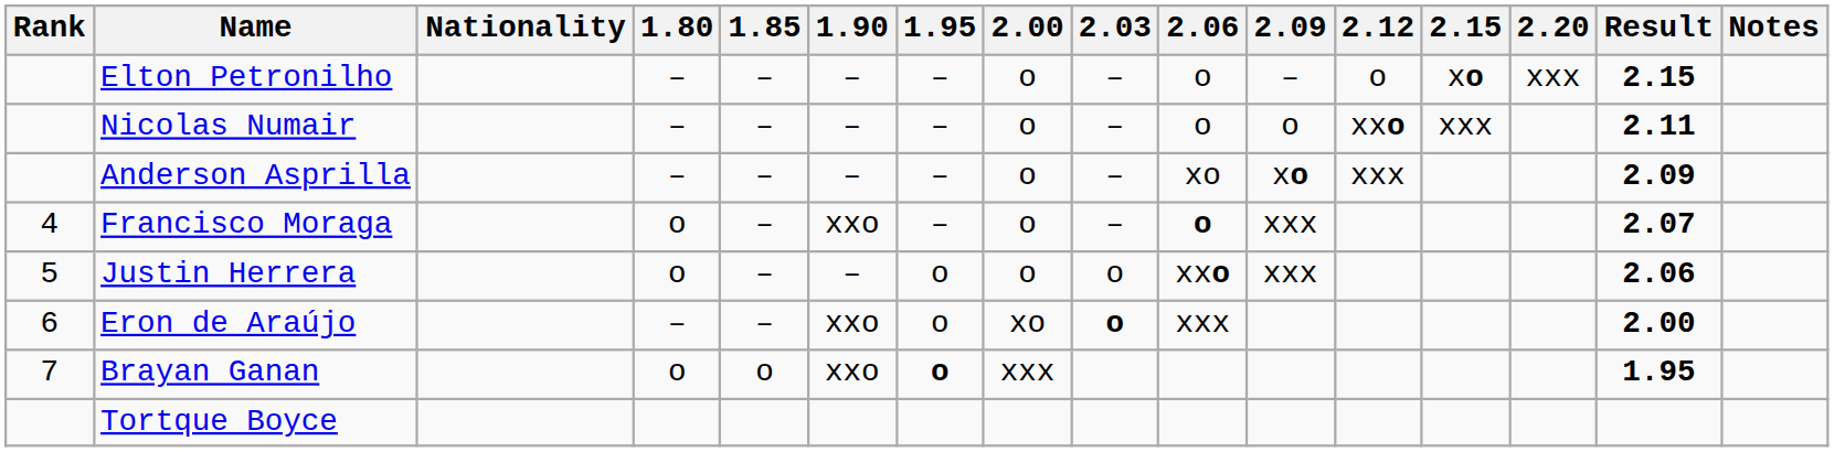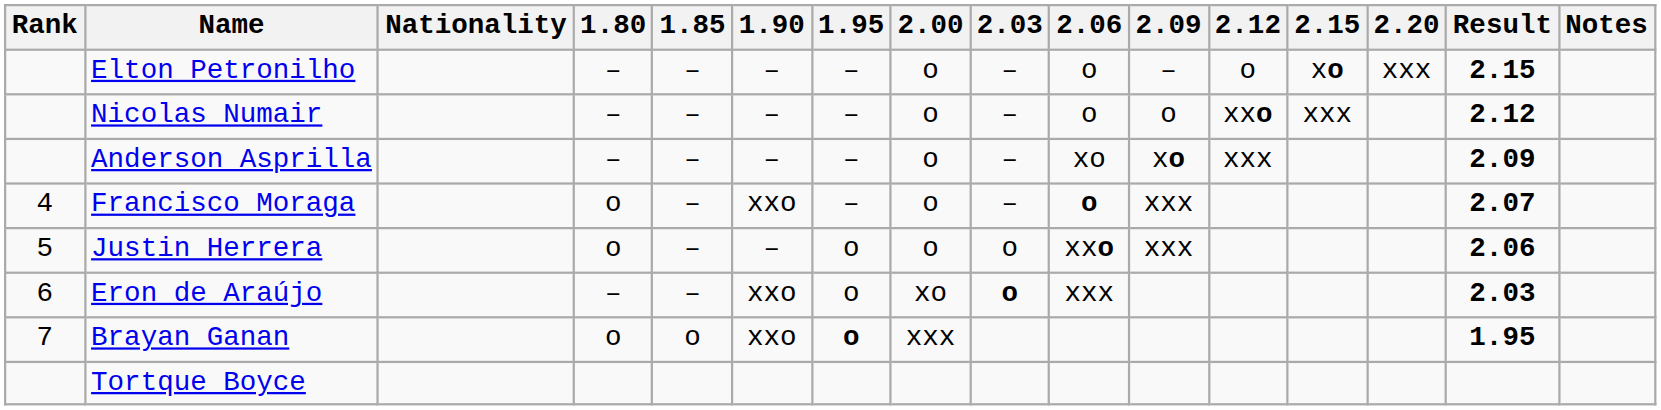Nicolas Numair | Result: 2.11 -> 2.12
Eron de Araújo | Result: 2.00 -> 2.03
